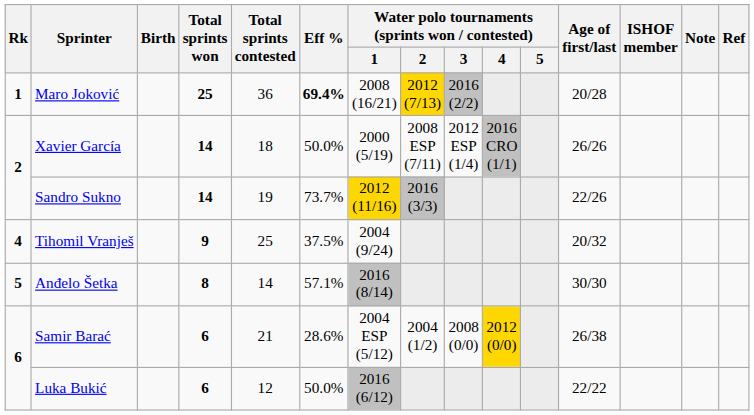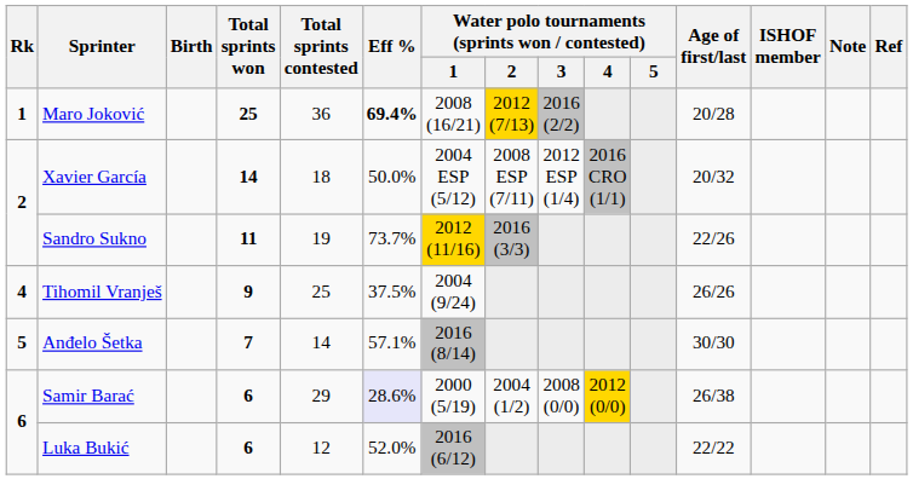Xavier García | Water polo tournaments (sprints won / contested) / 1: 2000 (5/19) -> 2004 ESP (5/12)
Xavier García | Age of first/last: 26/26 -> 20/32
Sandro Sukno | Total sprints won: 14 -> 11
Tihomil Vranješ | Age of first/last: 20/32 -> 26/26
Anđelo Šetka | Total sprints won: 8 -> 7
Samir Barać | Total sprints contested: 21 -> 29
Samir Barać | Eff %: no background -> lavender background
Samir Barać | Water polo tournaments (sprints won / contested) / 1: 2004 ESP (5/12) -> 2000 (5/19)
Luka Bukić | Eff %: 50.0% -> 52.0%
